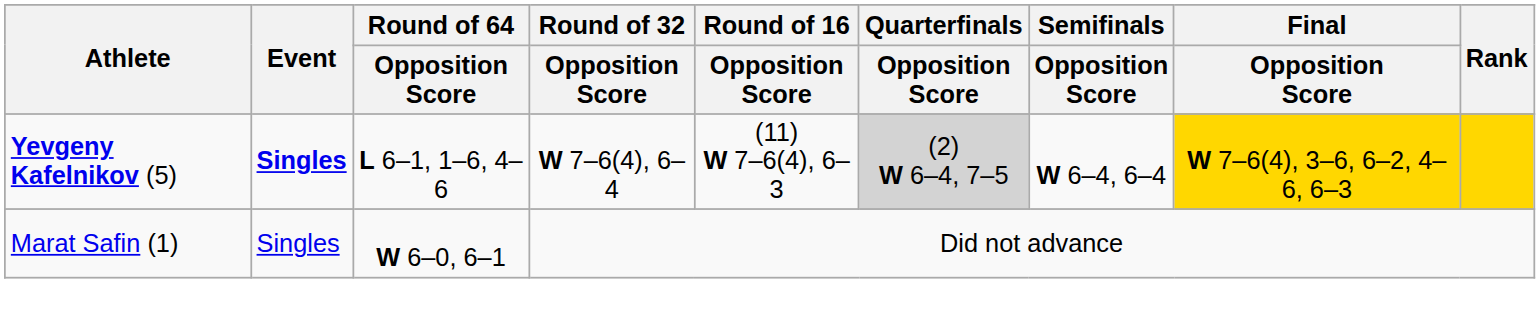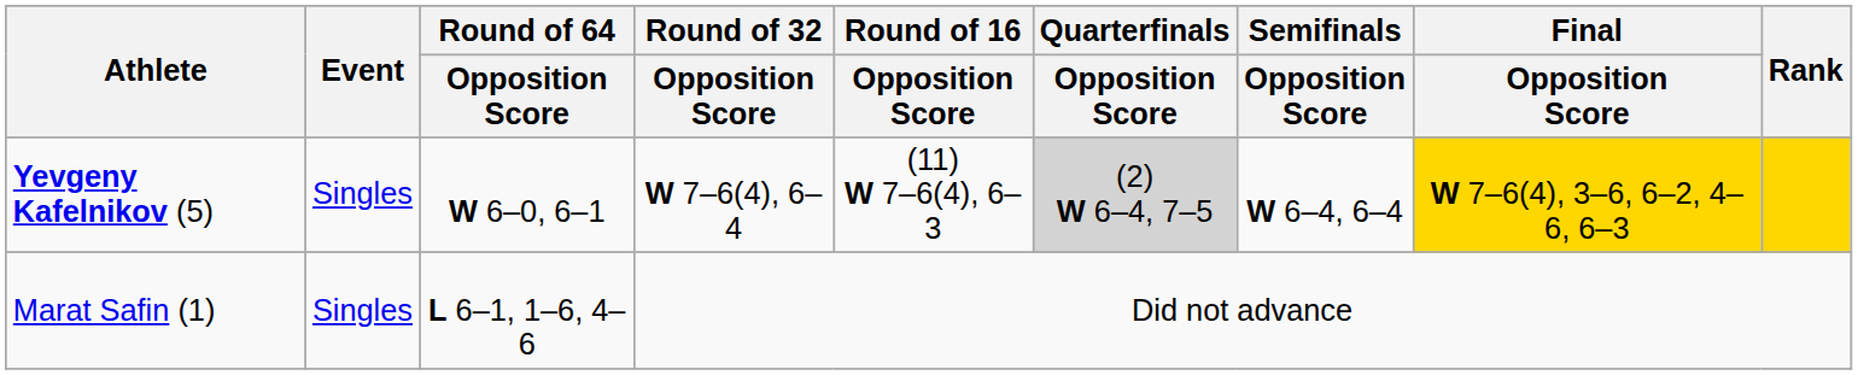Yevgeny Kafelnikov (5) | Event: bold -> normal
Yevgeny Kafelnikov (5) | Round of 64 / Opposition Score: L 6–1, 1–6, 4–6 -> W 6–0, 6–1
Marat Safin (1) | Round of 64 / Opposition Score: W 6–0, 6–1 -> L 6–1, 1–6, 4–6
